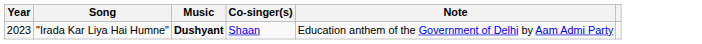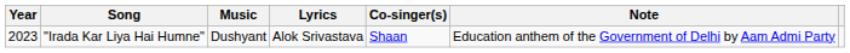+ column: Lyrics | Alok Srivastava
"Irada Kar Liya Hai Humne" | Music: bold -> normal
